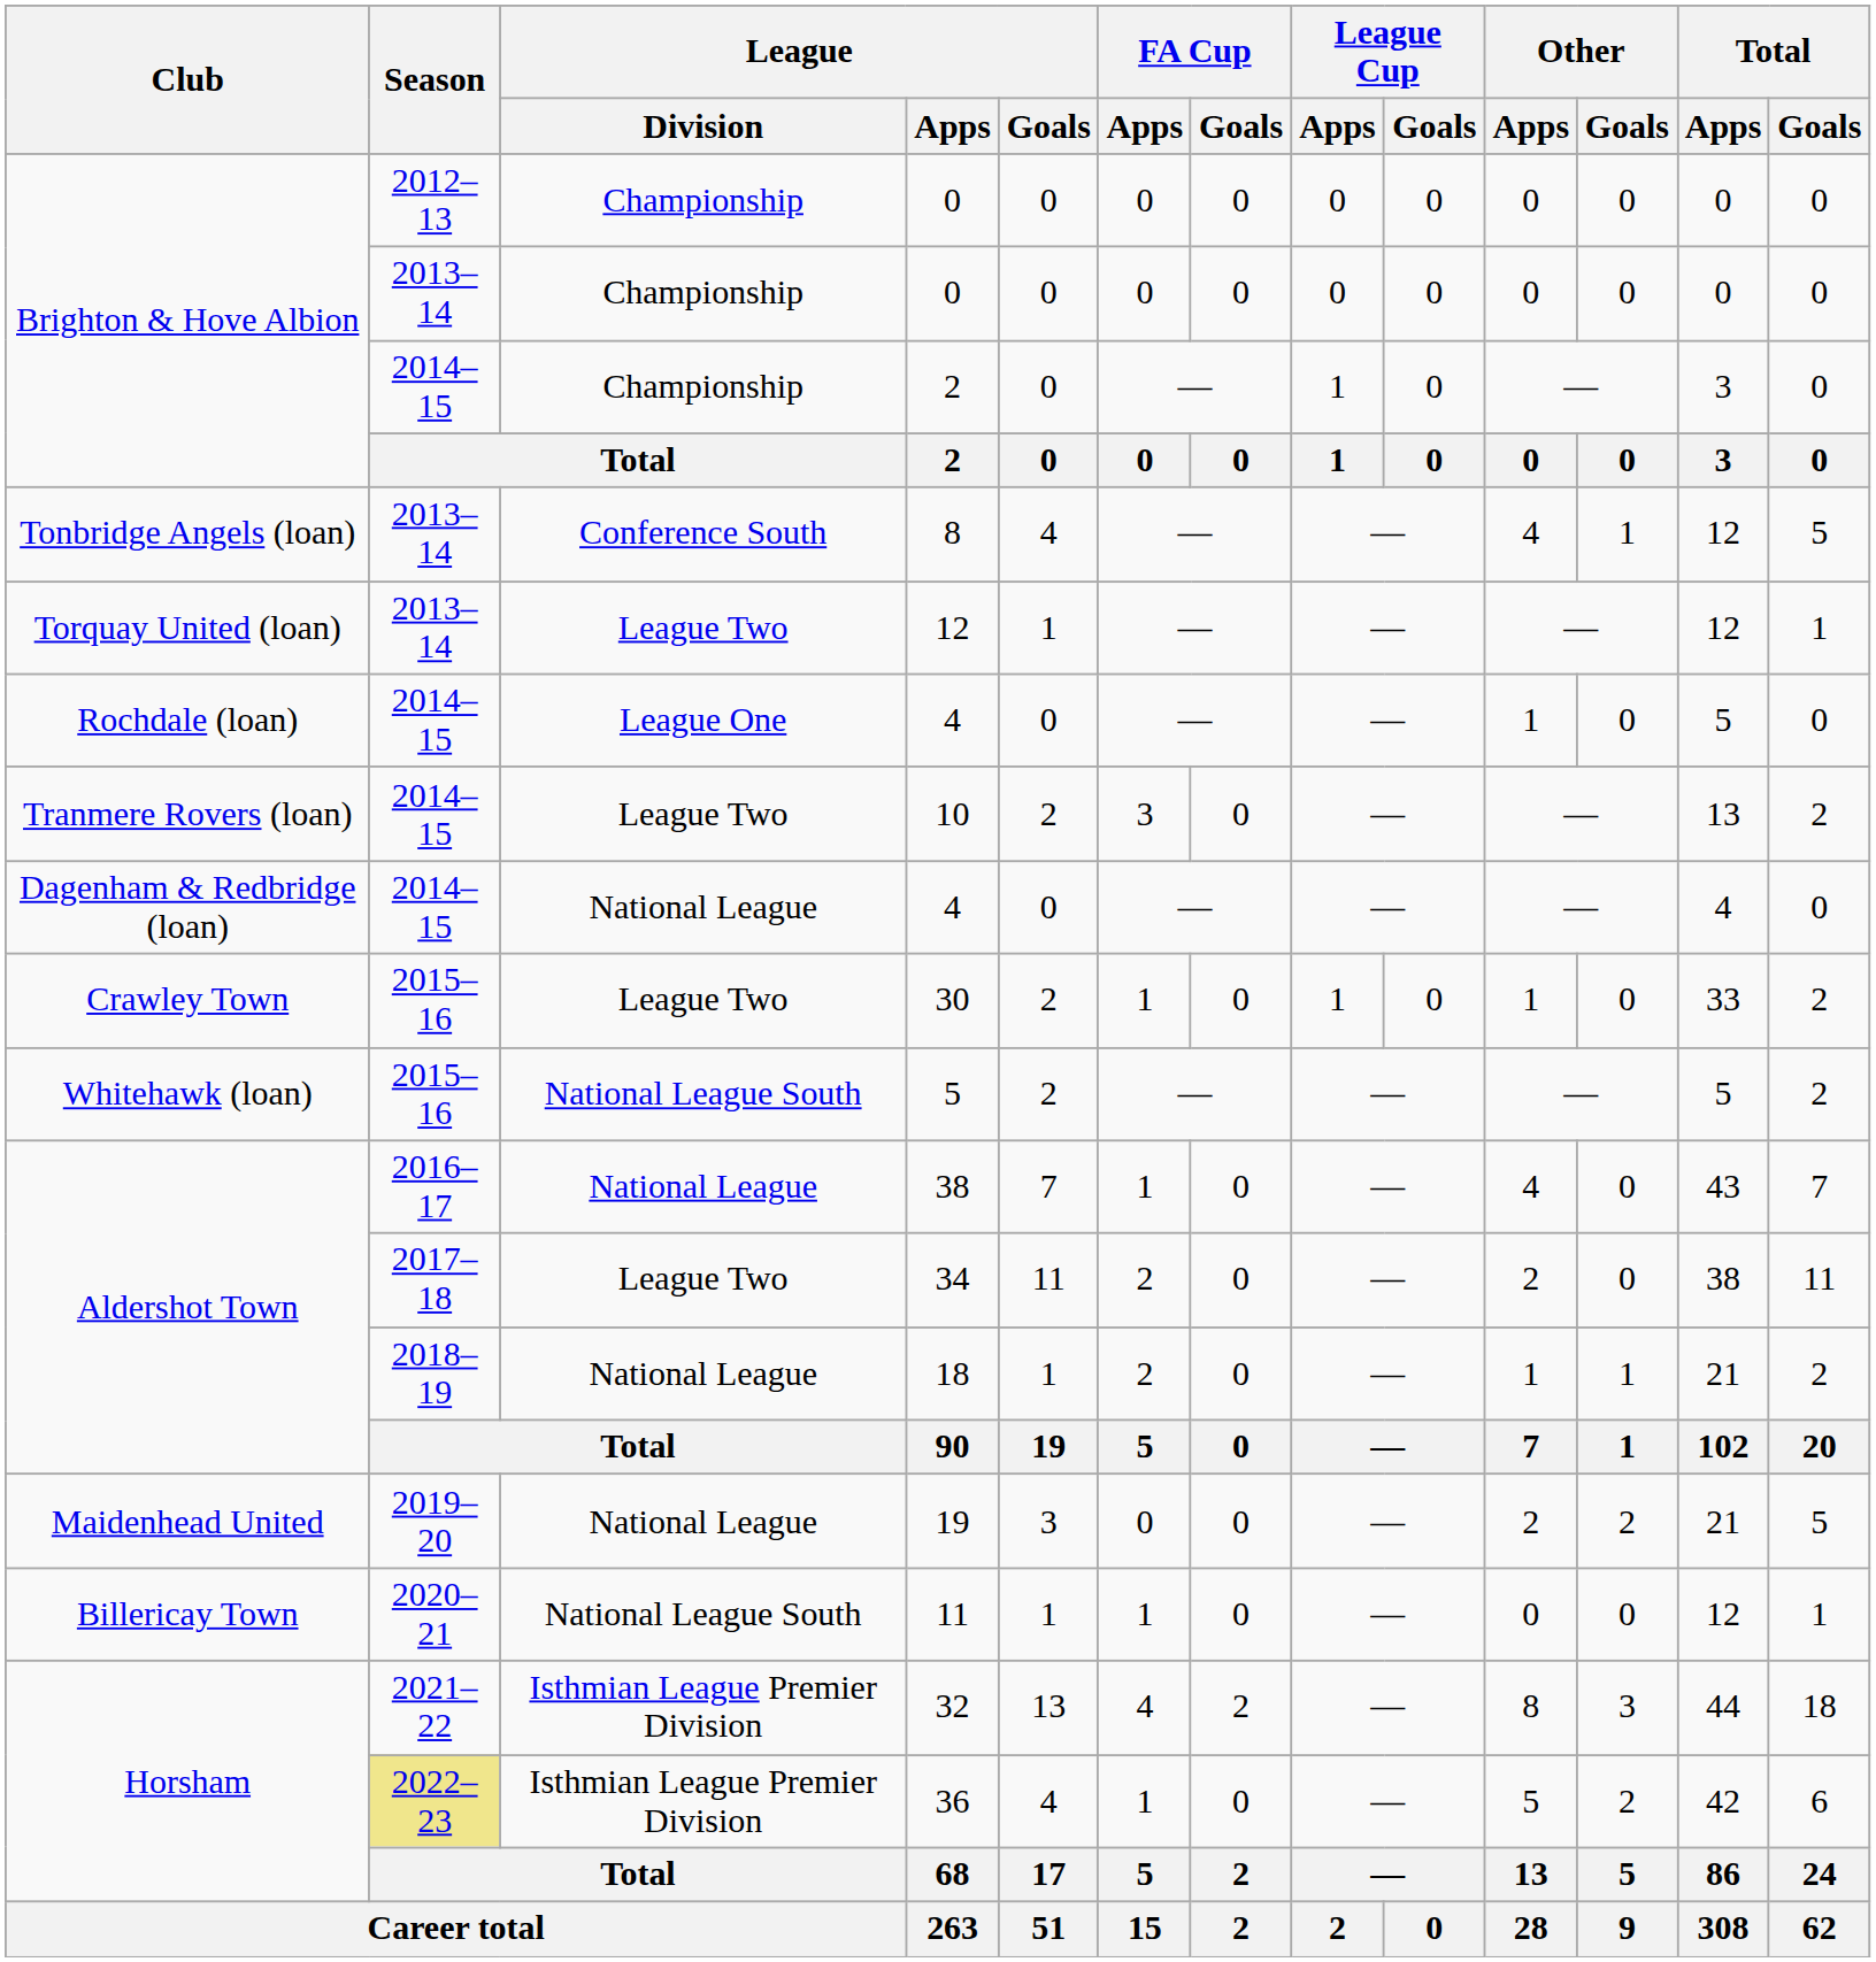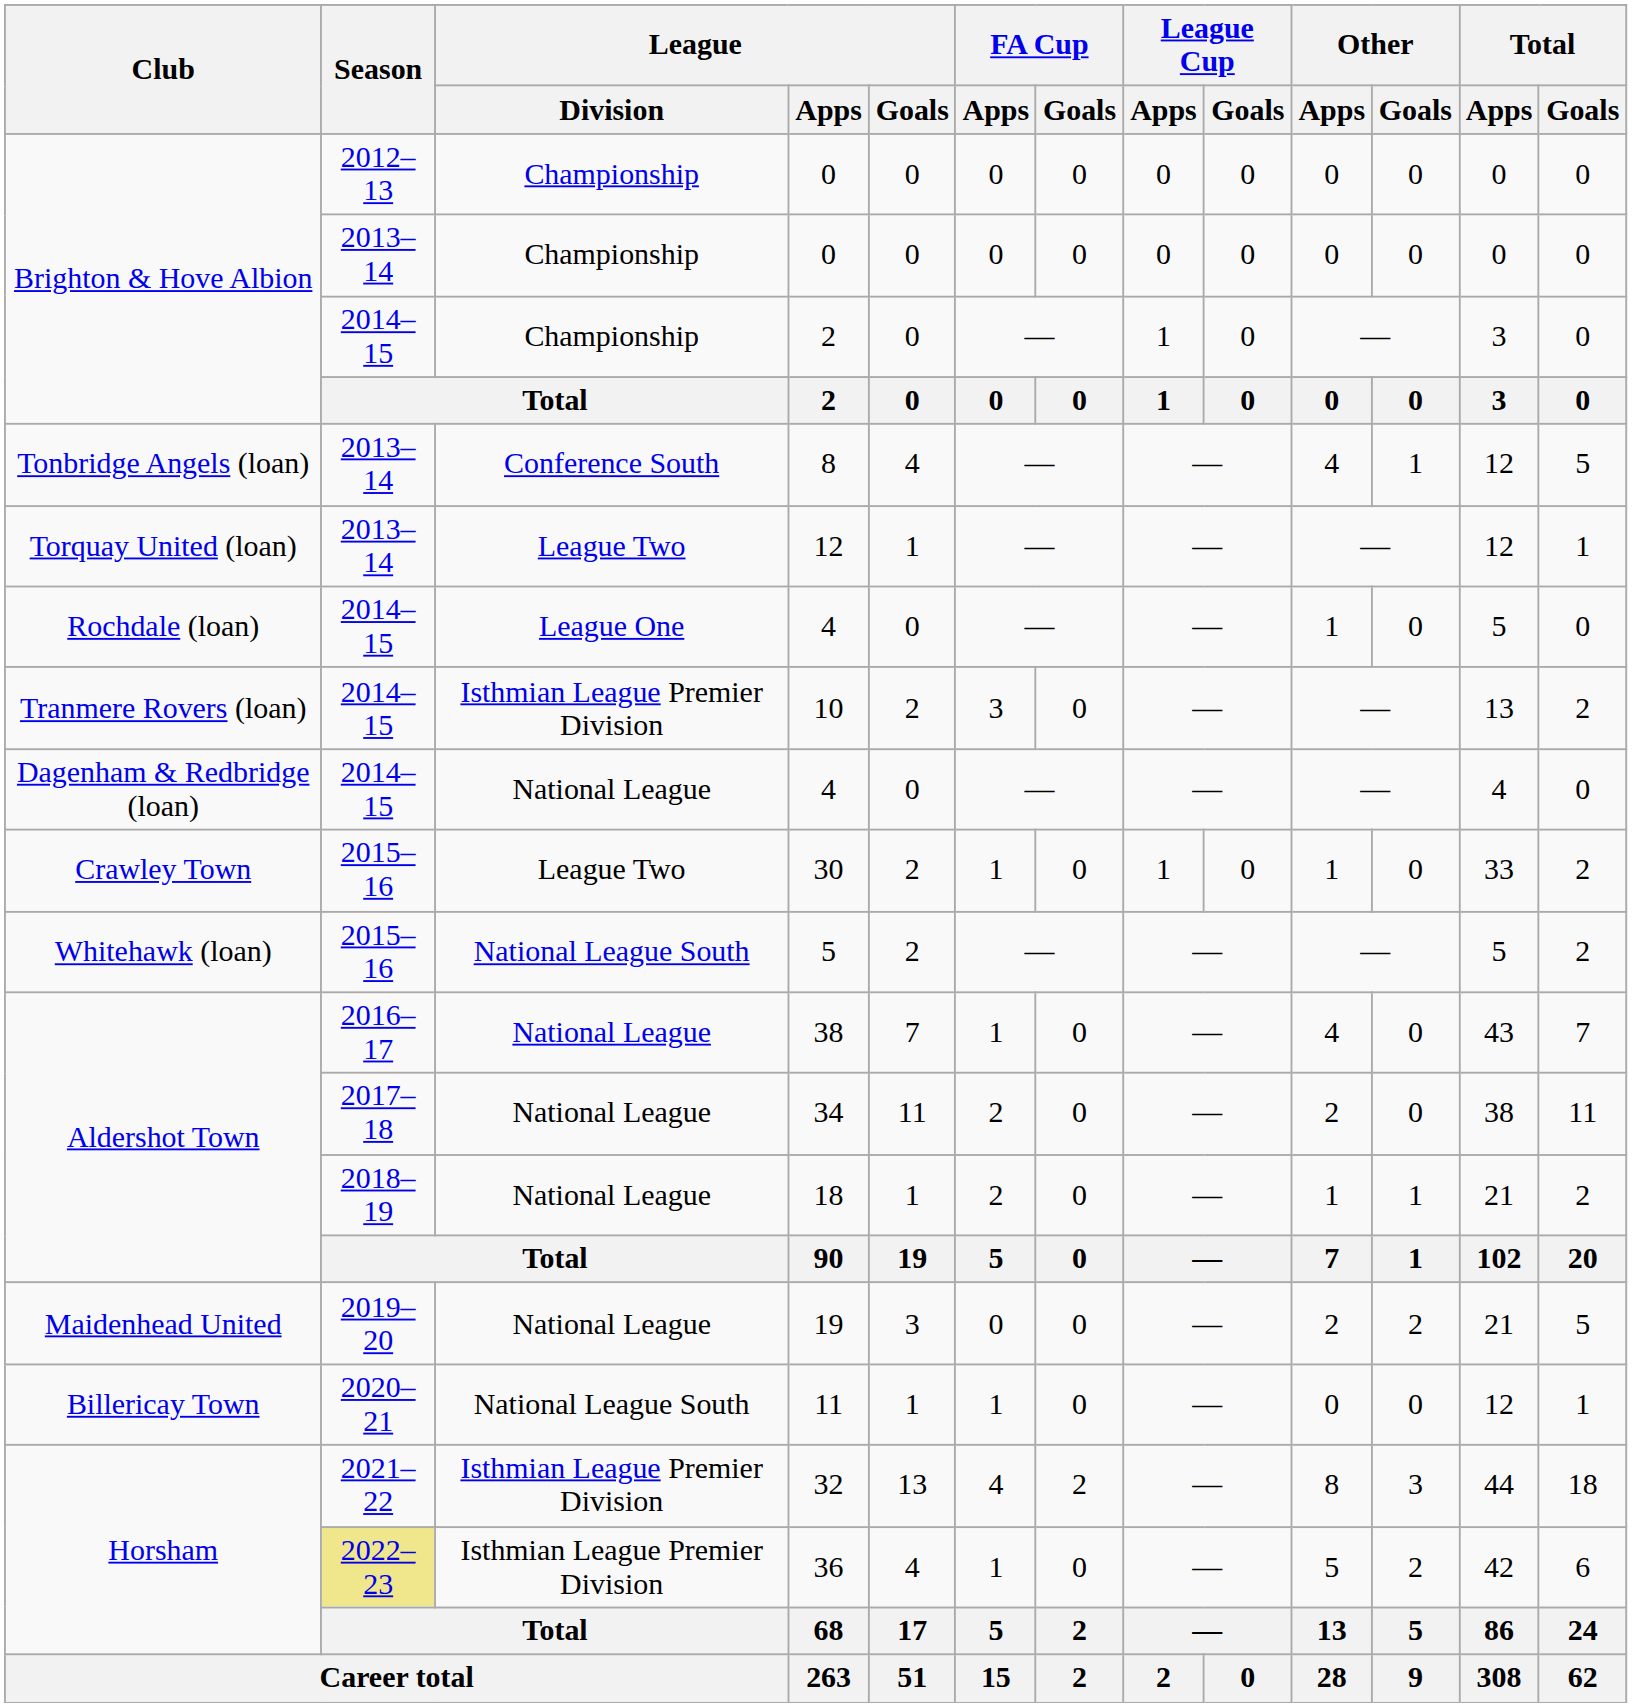10 | League / Division: League Two -> Isthmian League Premier Division
34 | League / Division: League Two -> National League
